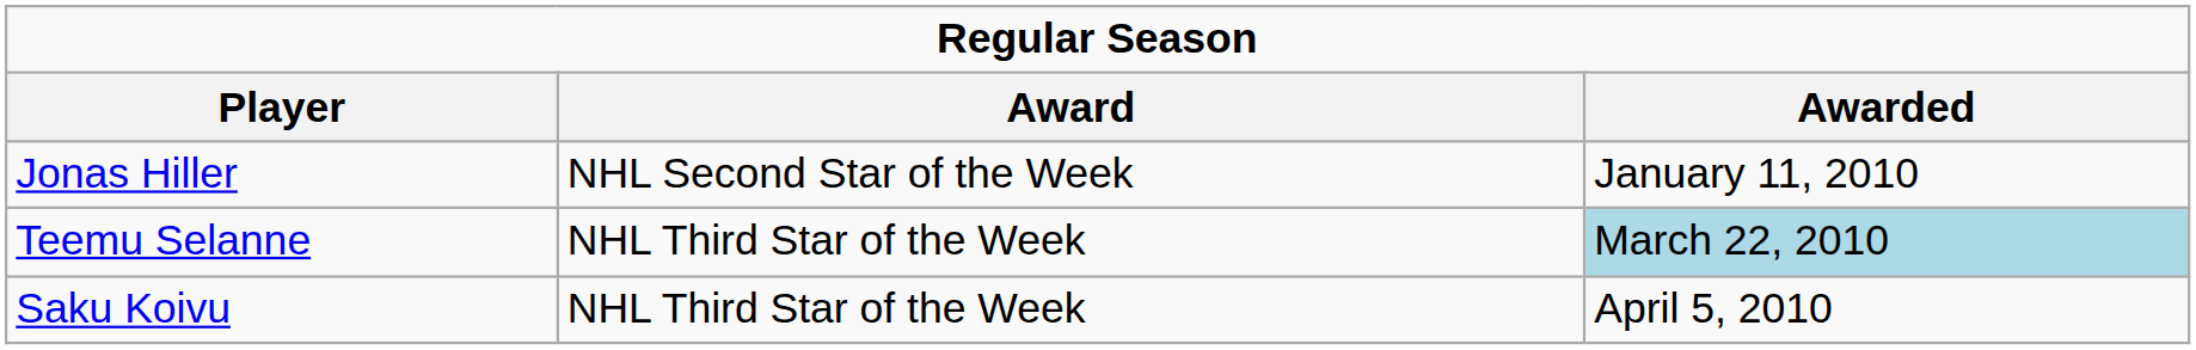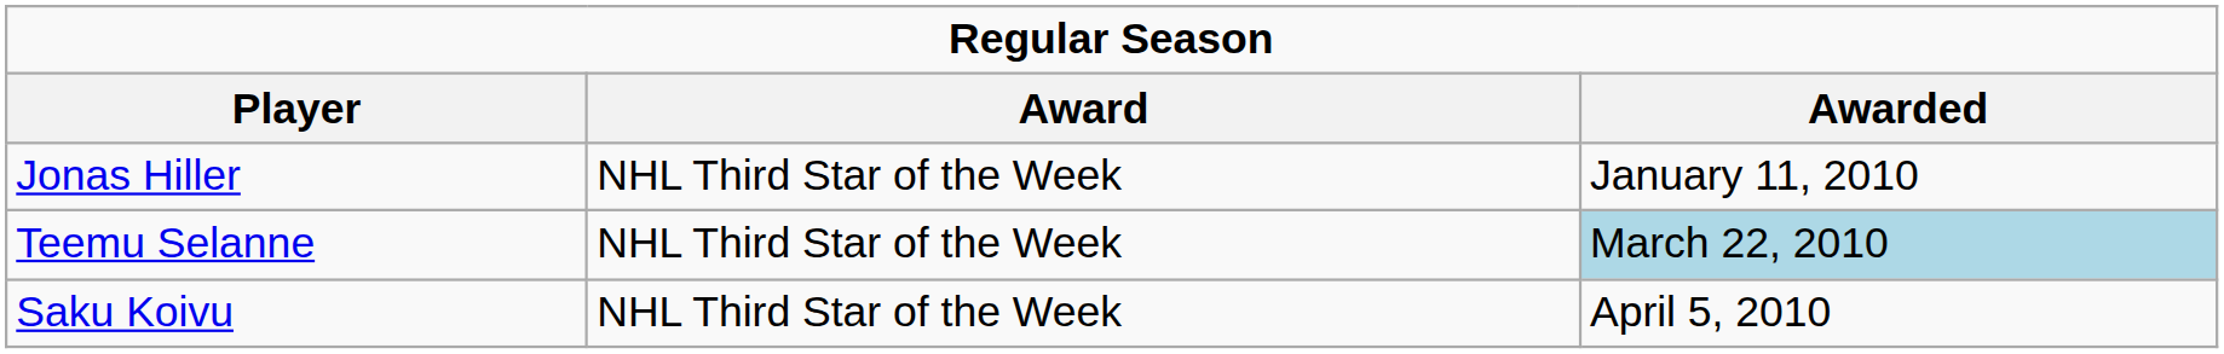Jonas Hiller | Award: NHL Second Star of the Week -> NHL Third Star of the Week
